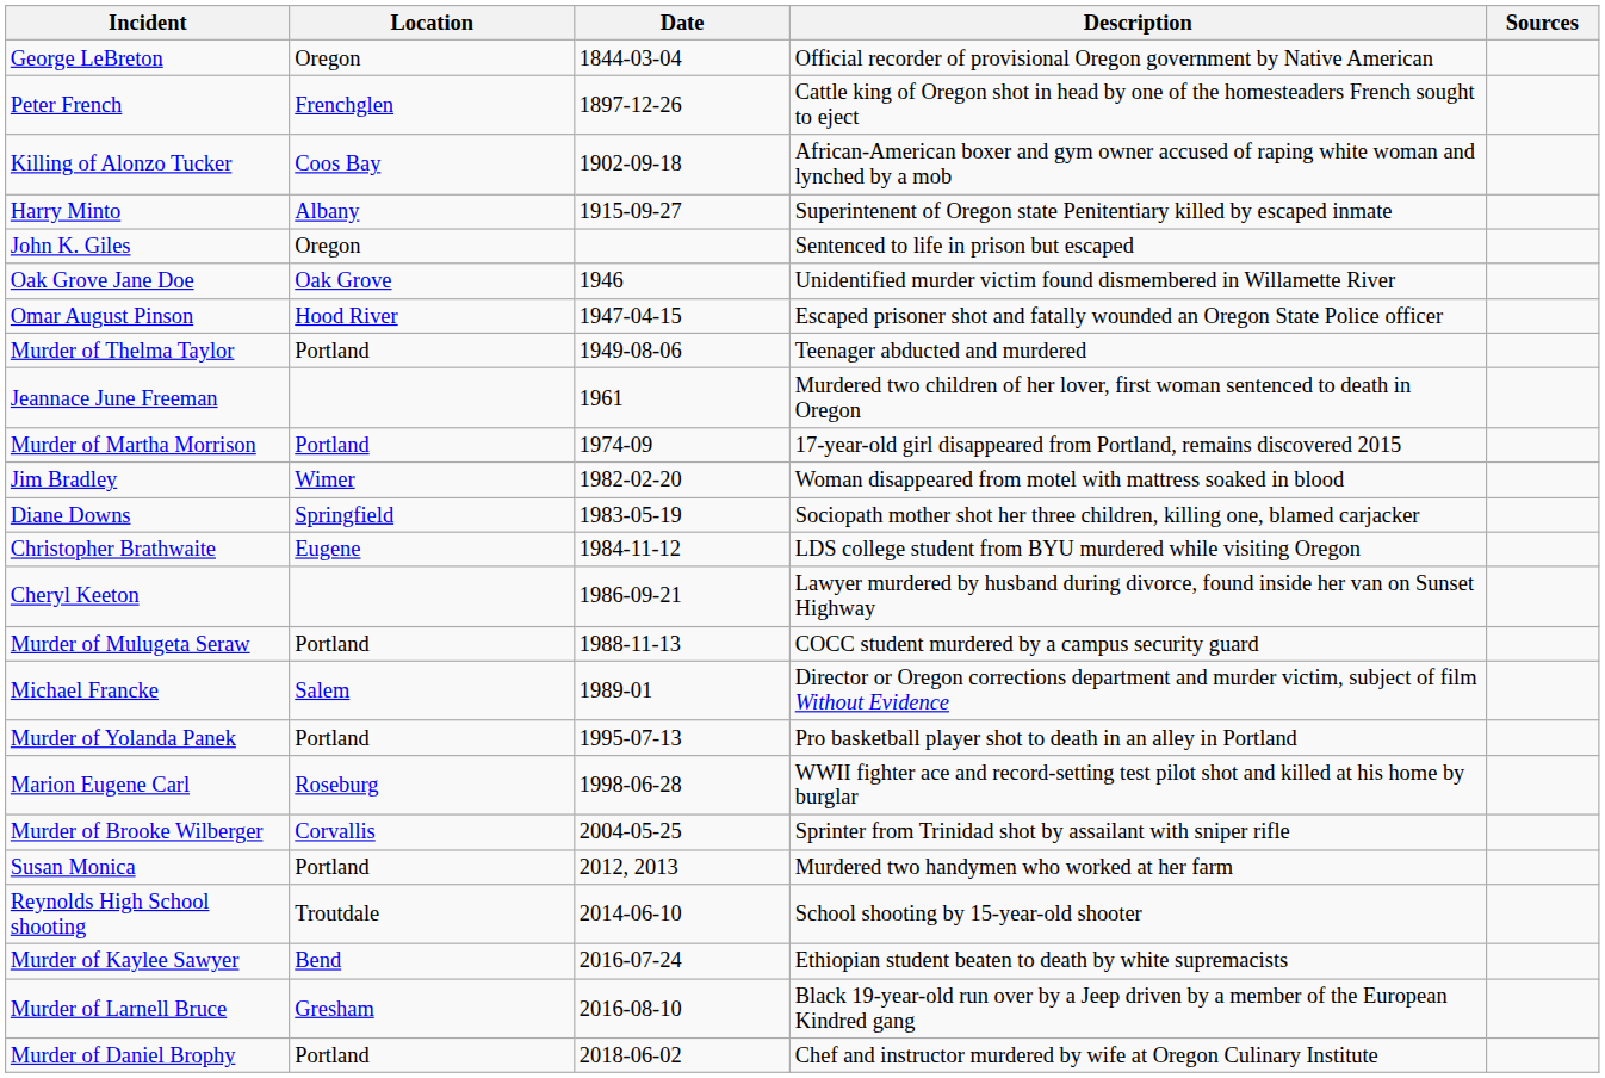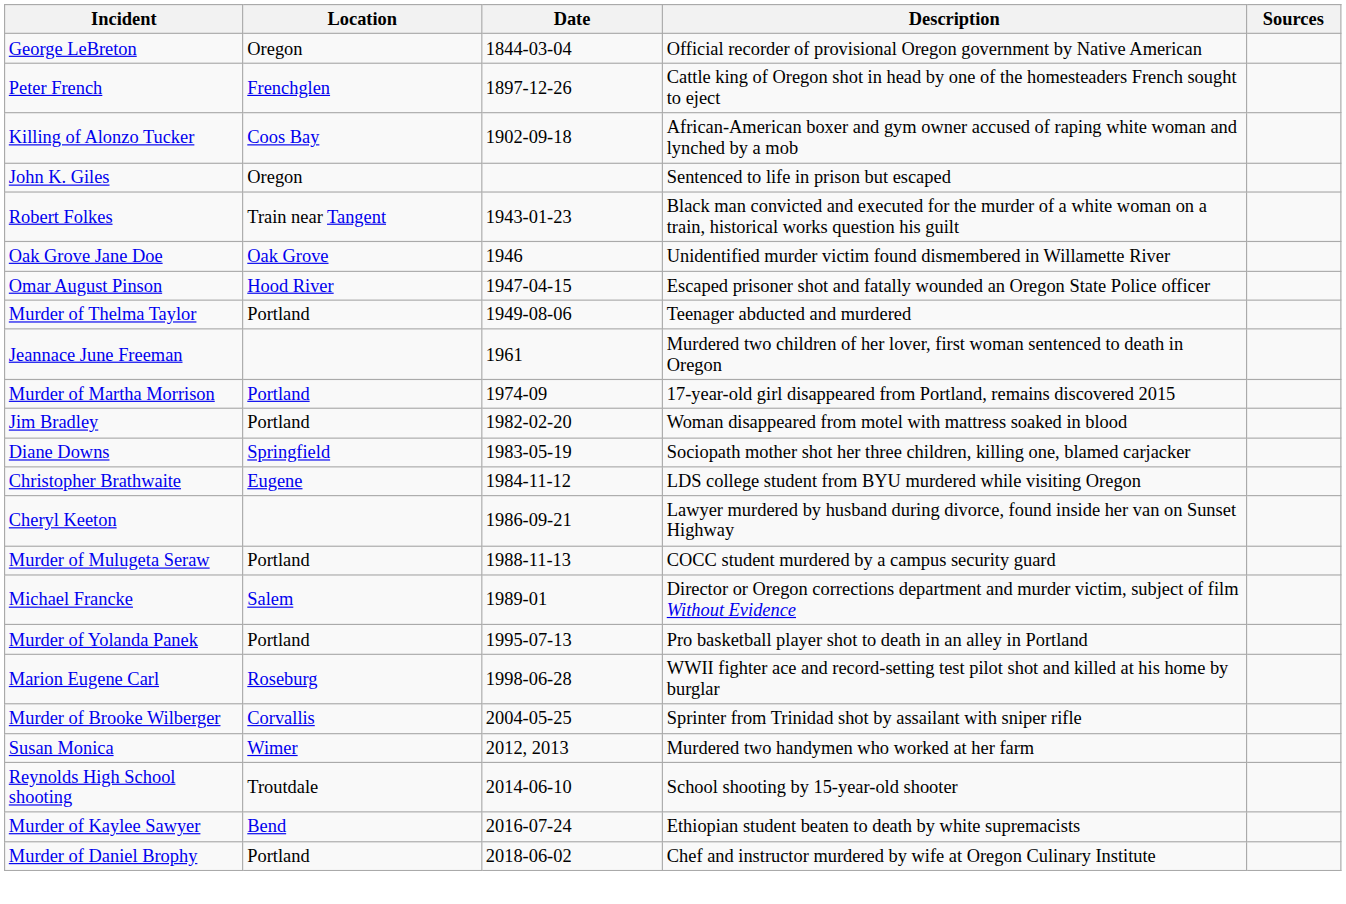- row: Harry Minto | Albany | 1915-09-27 | Superintenent of Oregon state Penitentiary killed by escaped inmate
+ row: Robert Folkes | Train near Tangent | 1943-01-23 | Black man convicted and executed for the murder of a white woman on a train, historical works question his guilt
Jim Bradley | Location: Wimer -> Portland
Susan Monica | Location: Portland -> Wimer
- row: Murder of Larnell Bruce | Gresham | 2016-08-10 | Black 19-year-old run over by a Jeep driven by a member of the European Kindred gang
